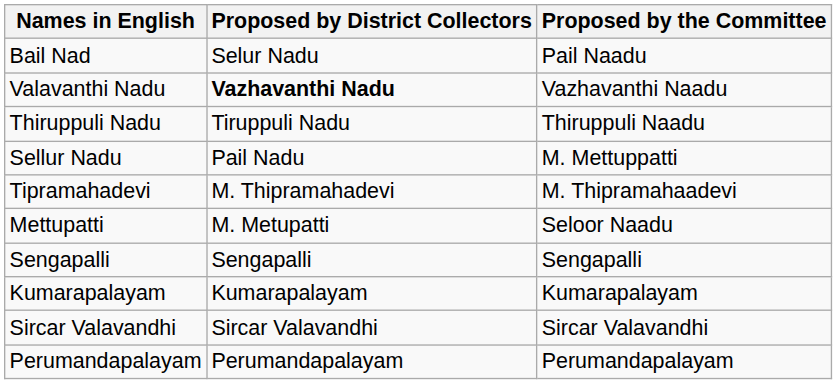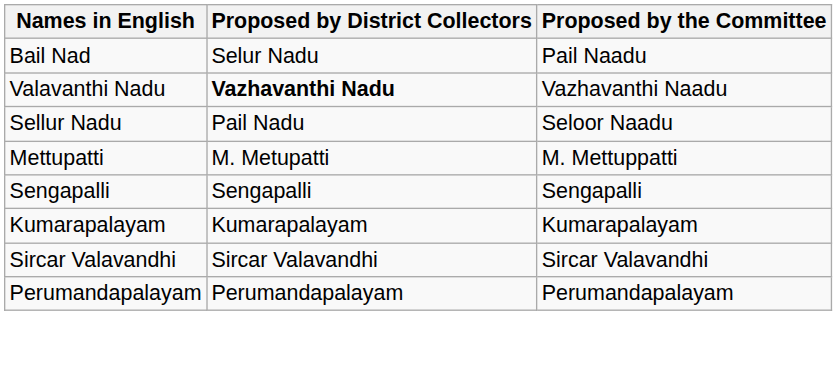- row: Thiruppuli Nadu | Tiruppuli Nadu | Thiruppuli Naadu
Sellur Nadu | Proposed by the Committee: M. Mettuppatti -> Seloor Naadu
- row: Tipramahadevi | M. Thipramahadevi | M. Thipramahaadevi
Mettupatti | Proposed by the Committee: Seloor Naadu -> M. Mettuppatti
